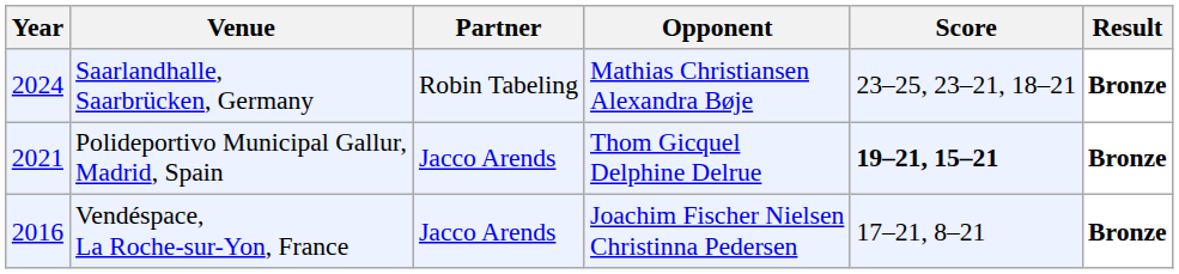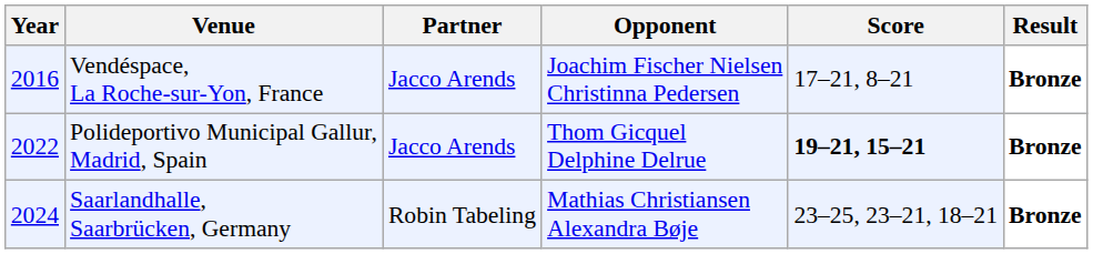rows swapped: Vendéspace, La Roche-sur-Yon, France <-> Saarlandhalle, Saarbrücken, Germany
Polideportivo Municipal Gallur, Madrid, Spain | Year: 2021 -> 2022
